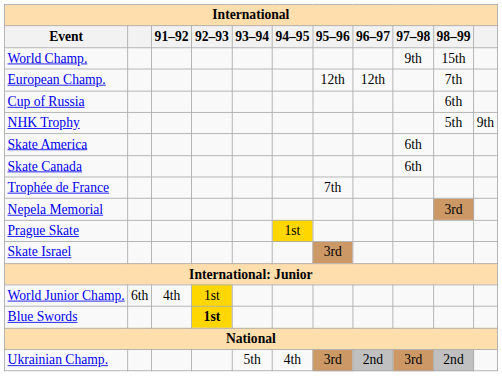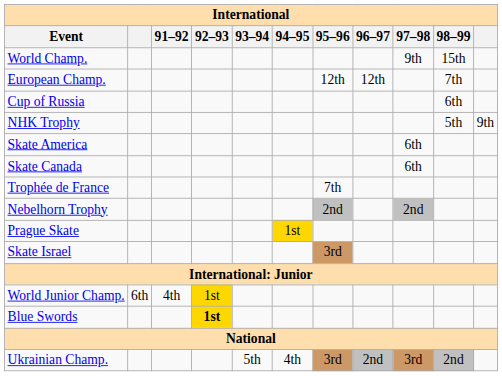+ row: Nebelhorn Trophy | 2nd | 2nd
- row: Nepela Memorial | 3rd
